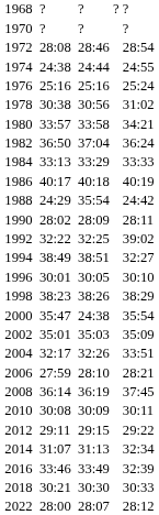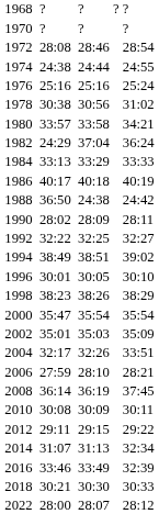1982 | column 3: 36:50 -> 24:29
1988 | column 3: 24:29 -> 36:50
1988 | column 5: 35:54 -> 24:38
1992 | column 7: 39:02 -> 32:27
1994 | column 7: 32:27 -> 39:02
2000 | column 5: 24:38 -> 35:54
